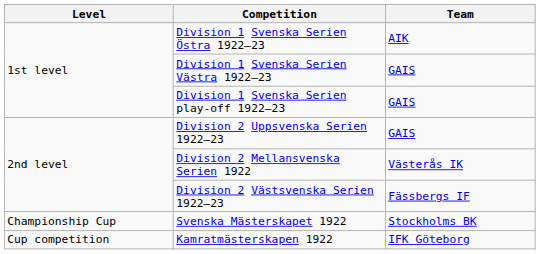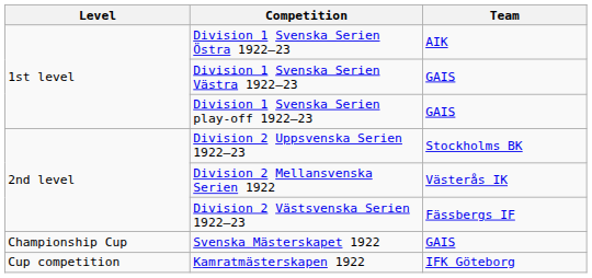Division 2 Uppsvenska Serien 1922–23 | Team: GAIS -> Stockholms BK
Svenska Mästerskapet 1922 | Team: Stockholms BK -> GAIS
